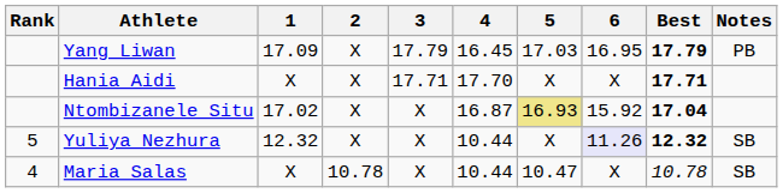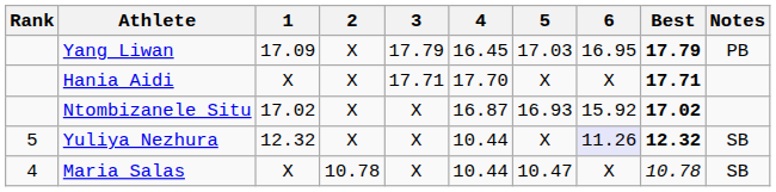Ntombizanele Situ | 5: khaki background -> no background
Ntombizanele Situ | Best: 17.04 -> 17.02
